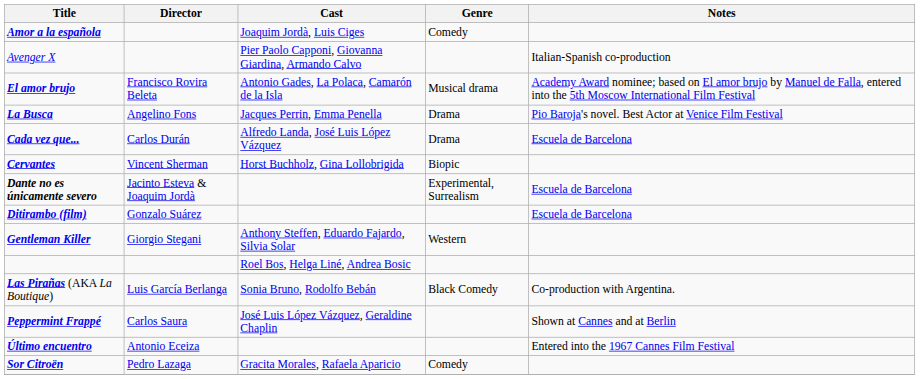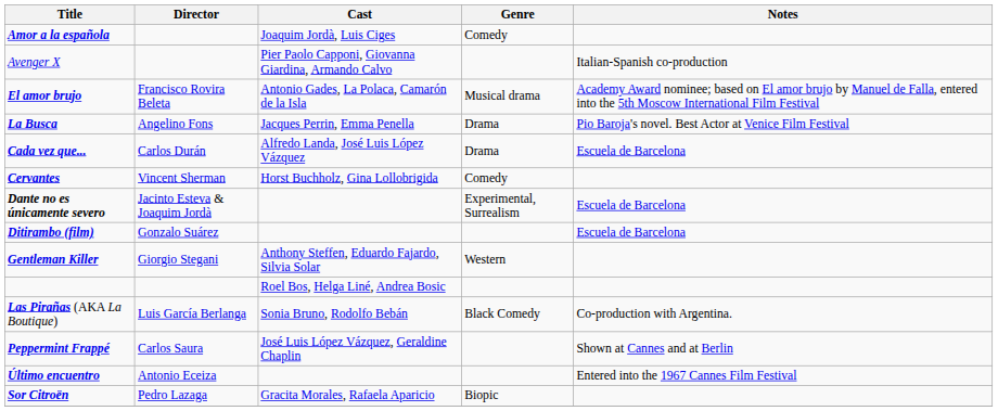Cervantes | Genre: Biopic -> Comedy
Sor Citroën | Genre: Comedy -> Biopic
